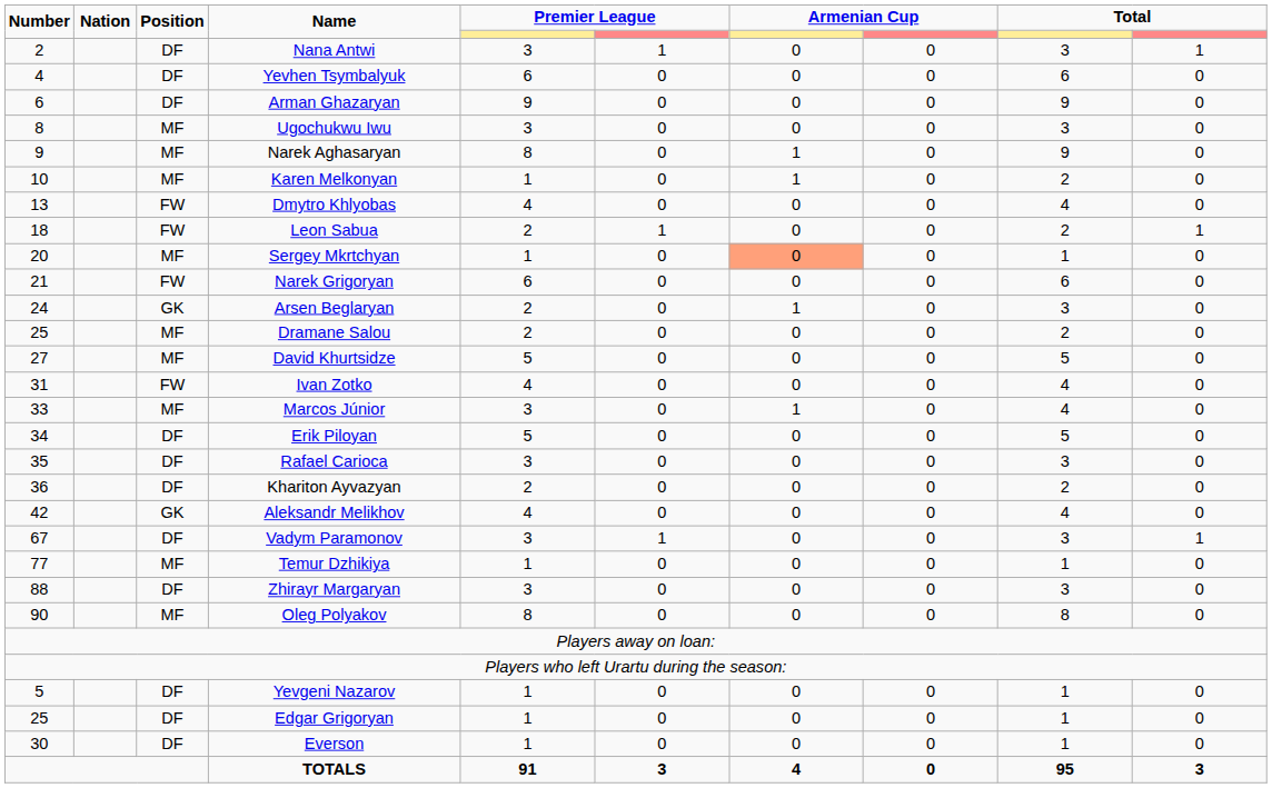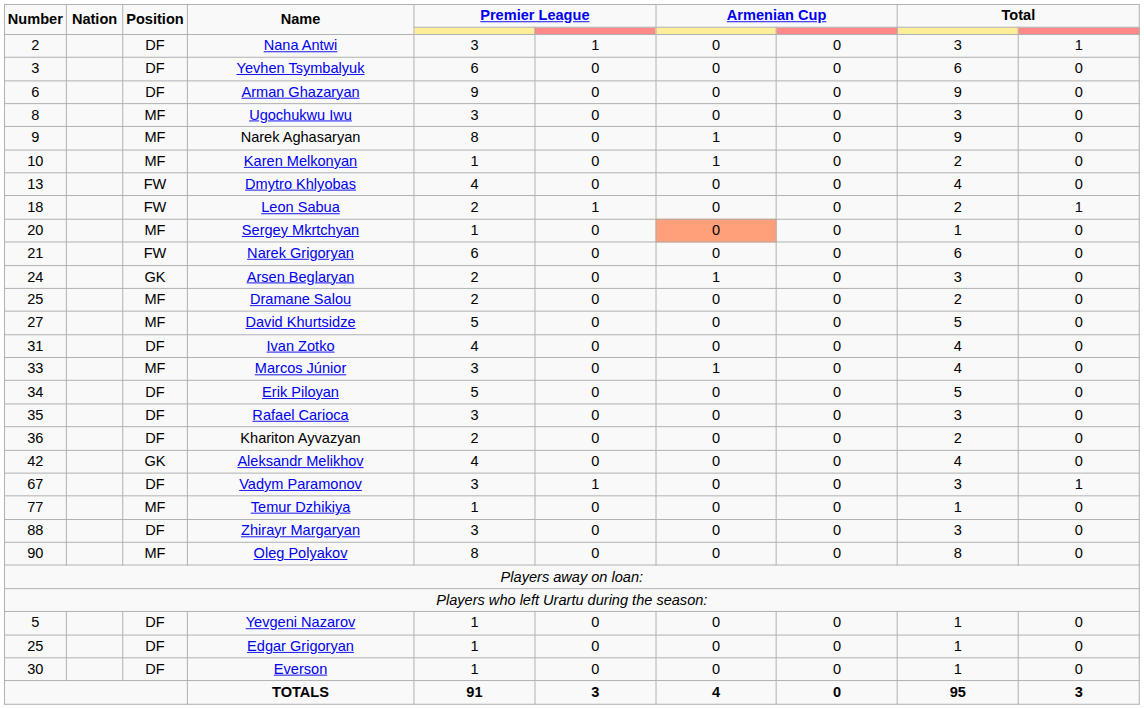Yevhen Tsymbalyuk | Number: 4 -> 3
Ivan Zotko | Position: FW -> DF
